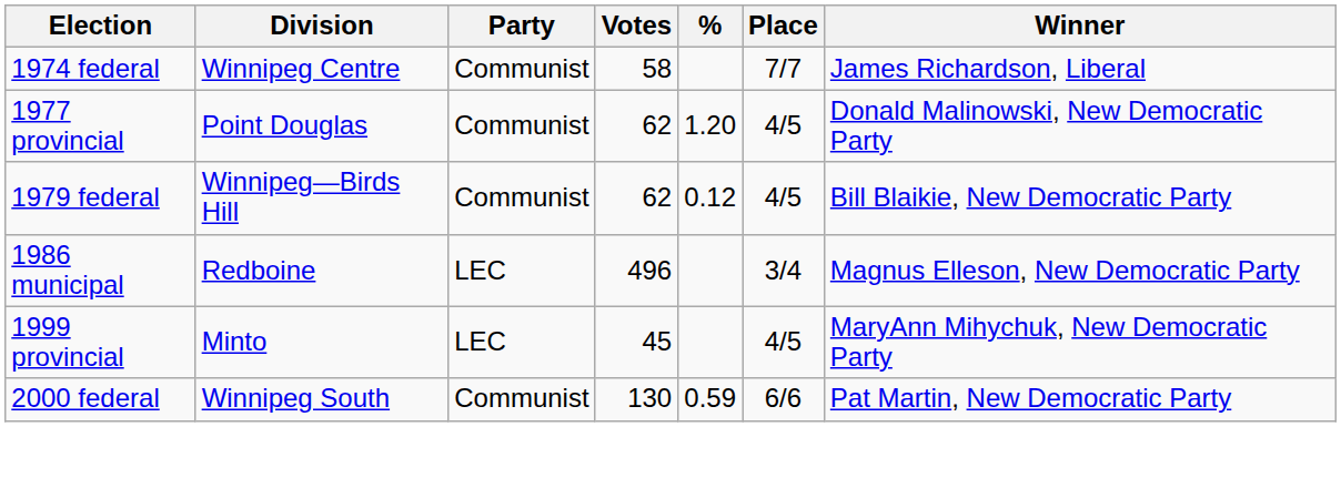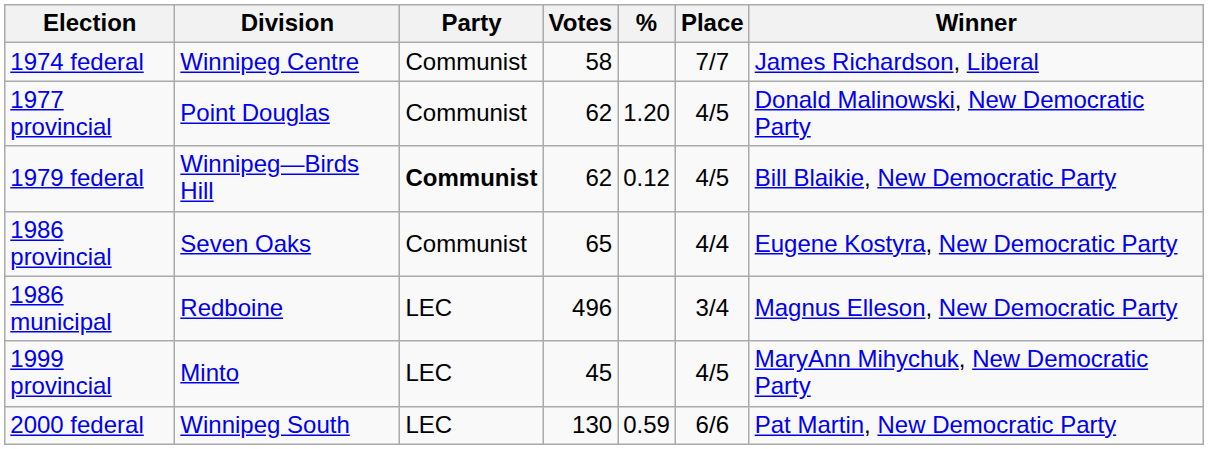1979 federal | Party: normal -> bold
+ row: 1986 provincial | Seven Oaks | Communist | 65 | 4/4 | Eugene Kostyra, New Democratic Party
2000 federal | Party: Communist -> LEC
